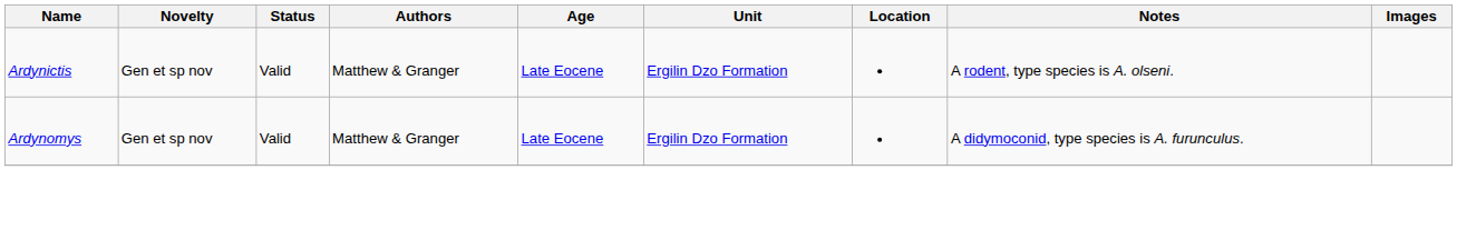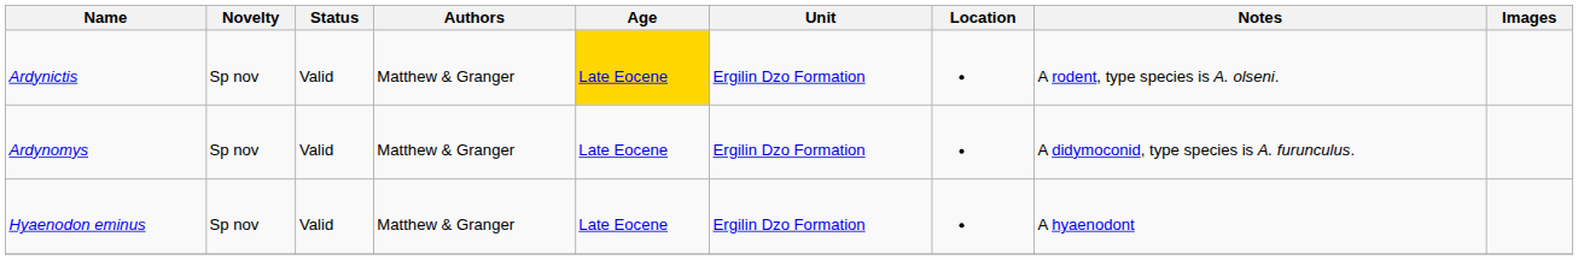Ardynictis | Novelty: Gen et sp nov -> Sp nov
Ardynictis | Age: no background -> gold background
Ardynomys | Novelty: Gen et sp nov -> Sp nov
+ row: Hyaenodon eminus | Sp nov | Valid | Matthew & Granger | Late Eocene | Ergilin Dzo Formation | A hyaenodont
